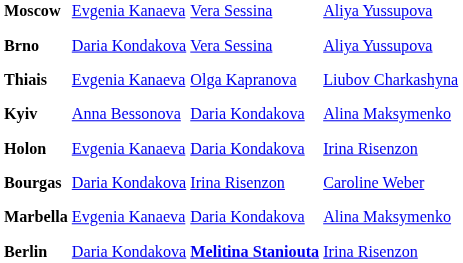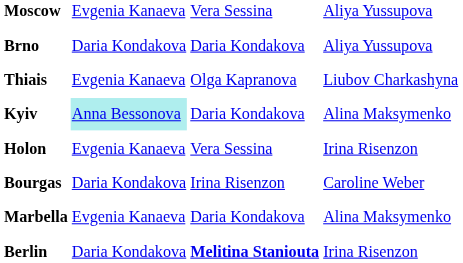Brno | column 3: Vera Sessina -> Daria Kondakova
Kyiv | column 2: no background -> paleturquoise background
Holon | column 3: Daria Kondakova -> Vera Sessina
